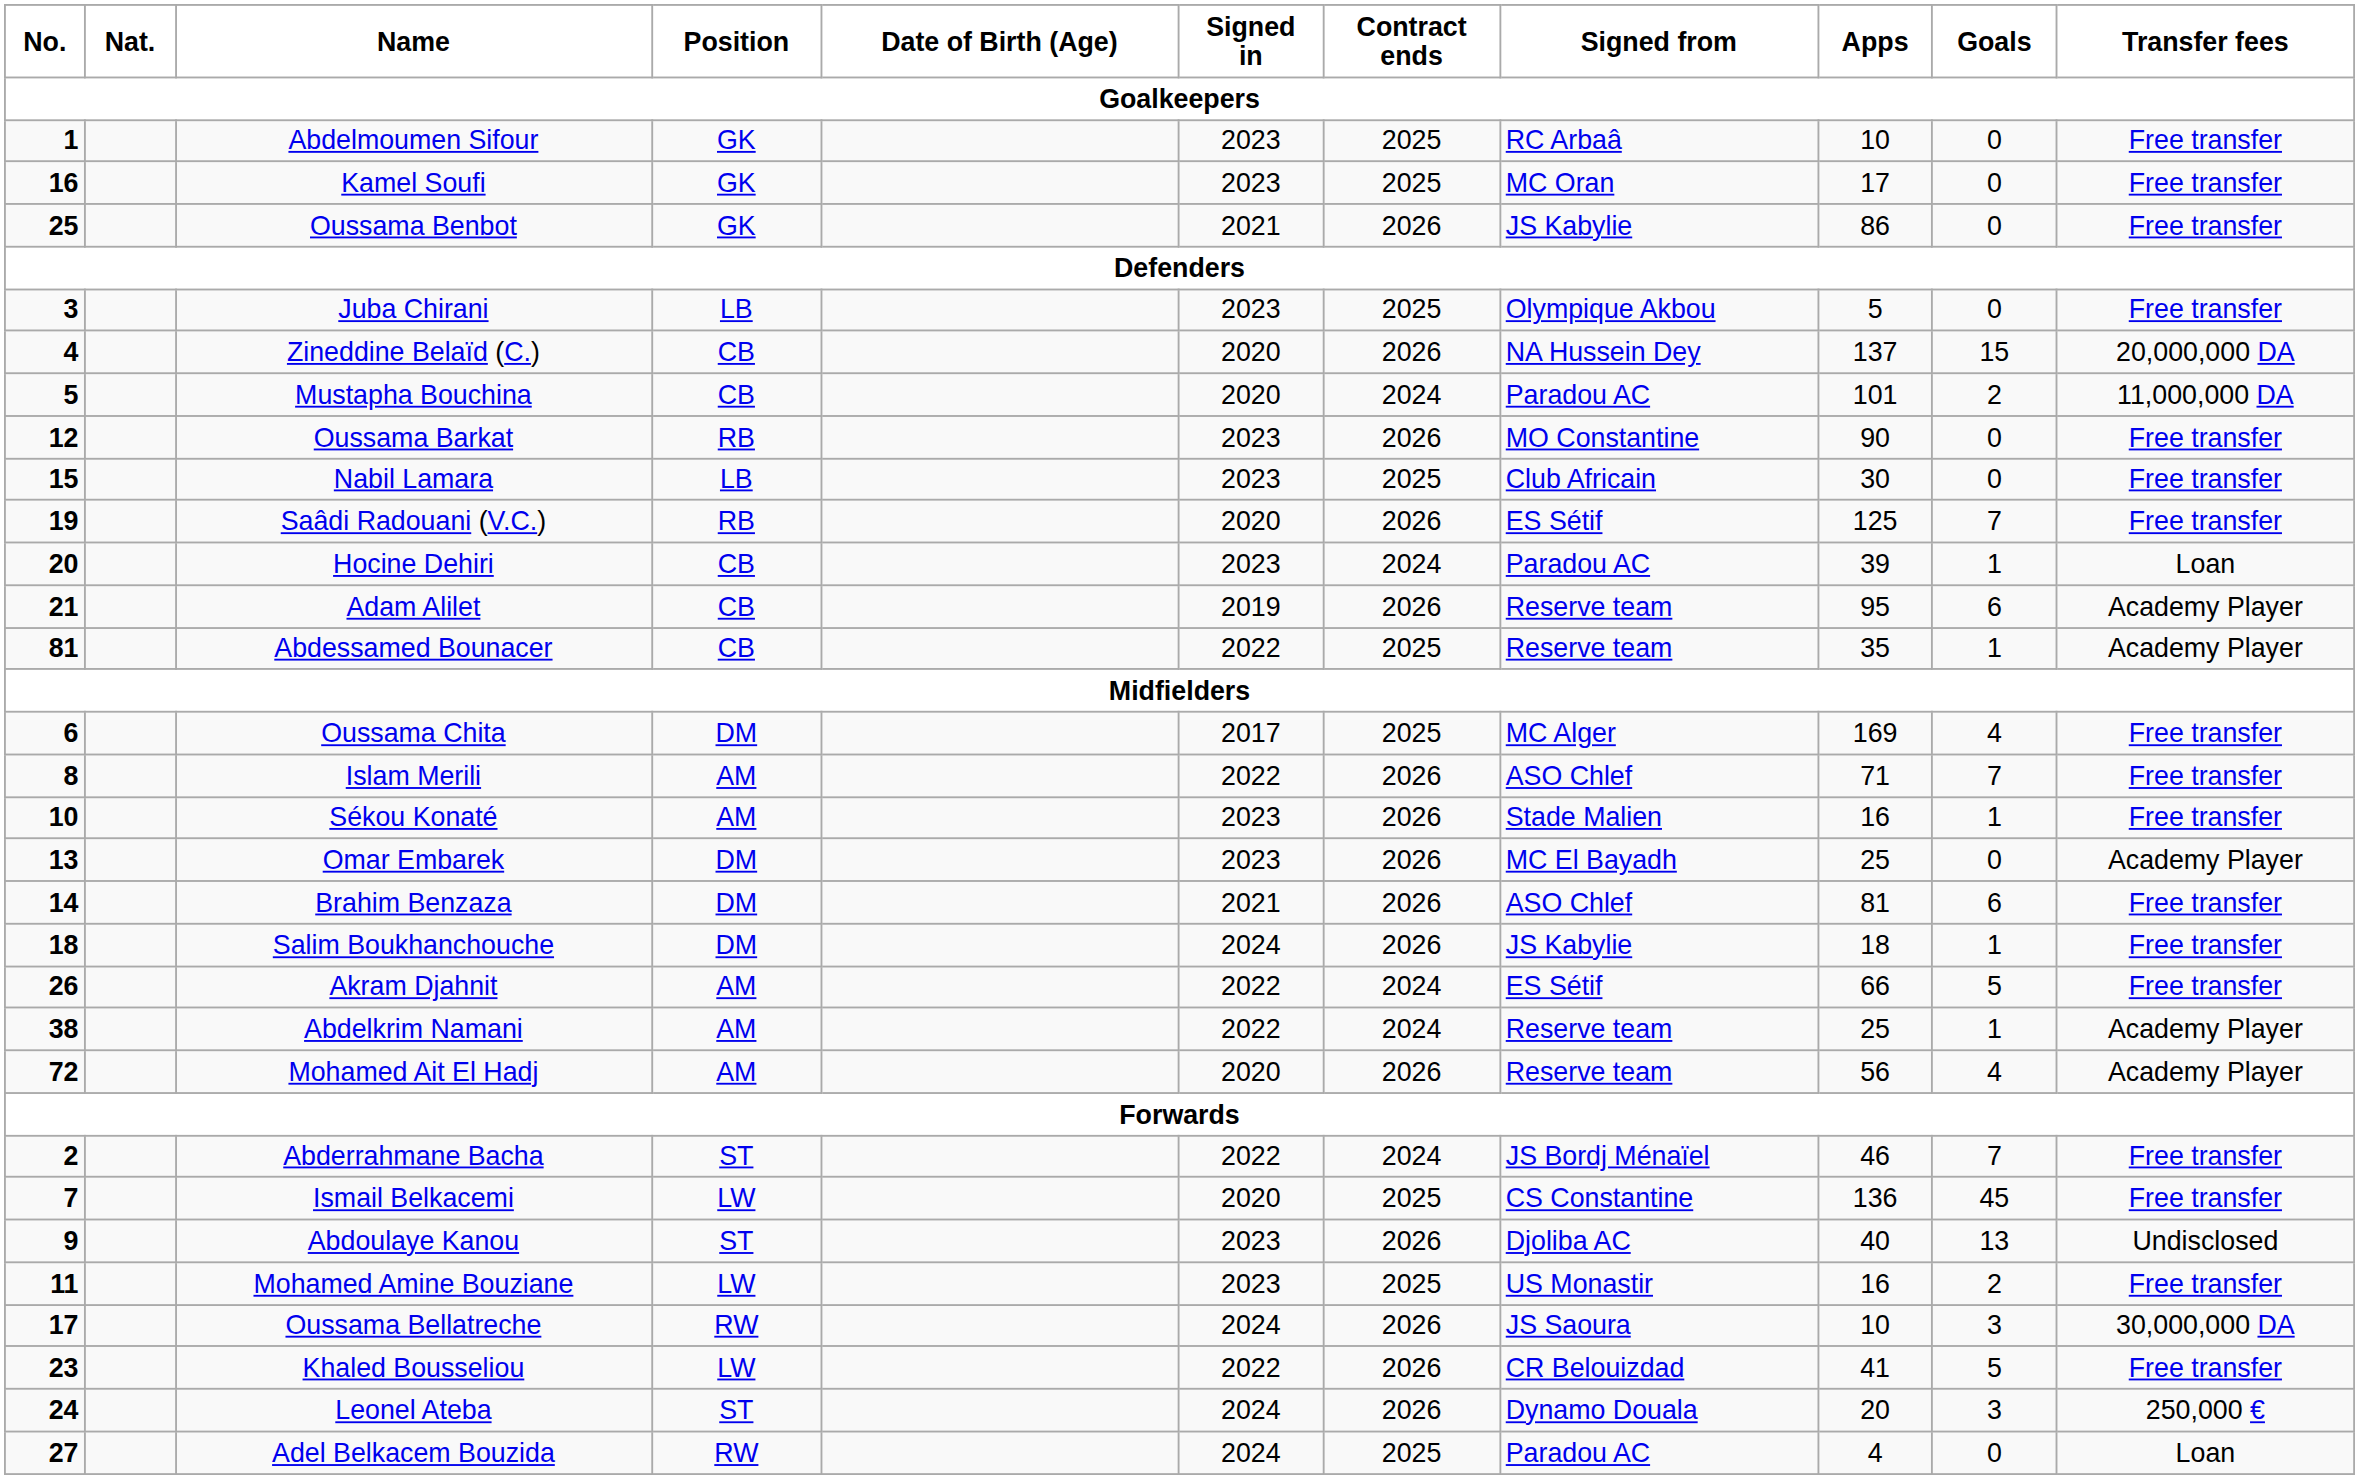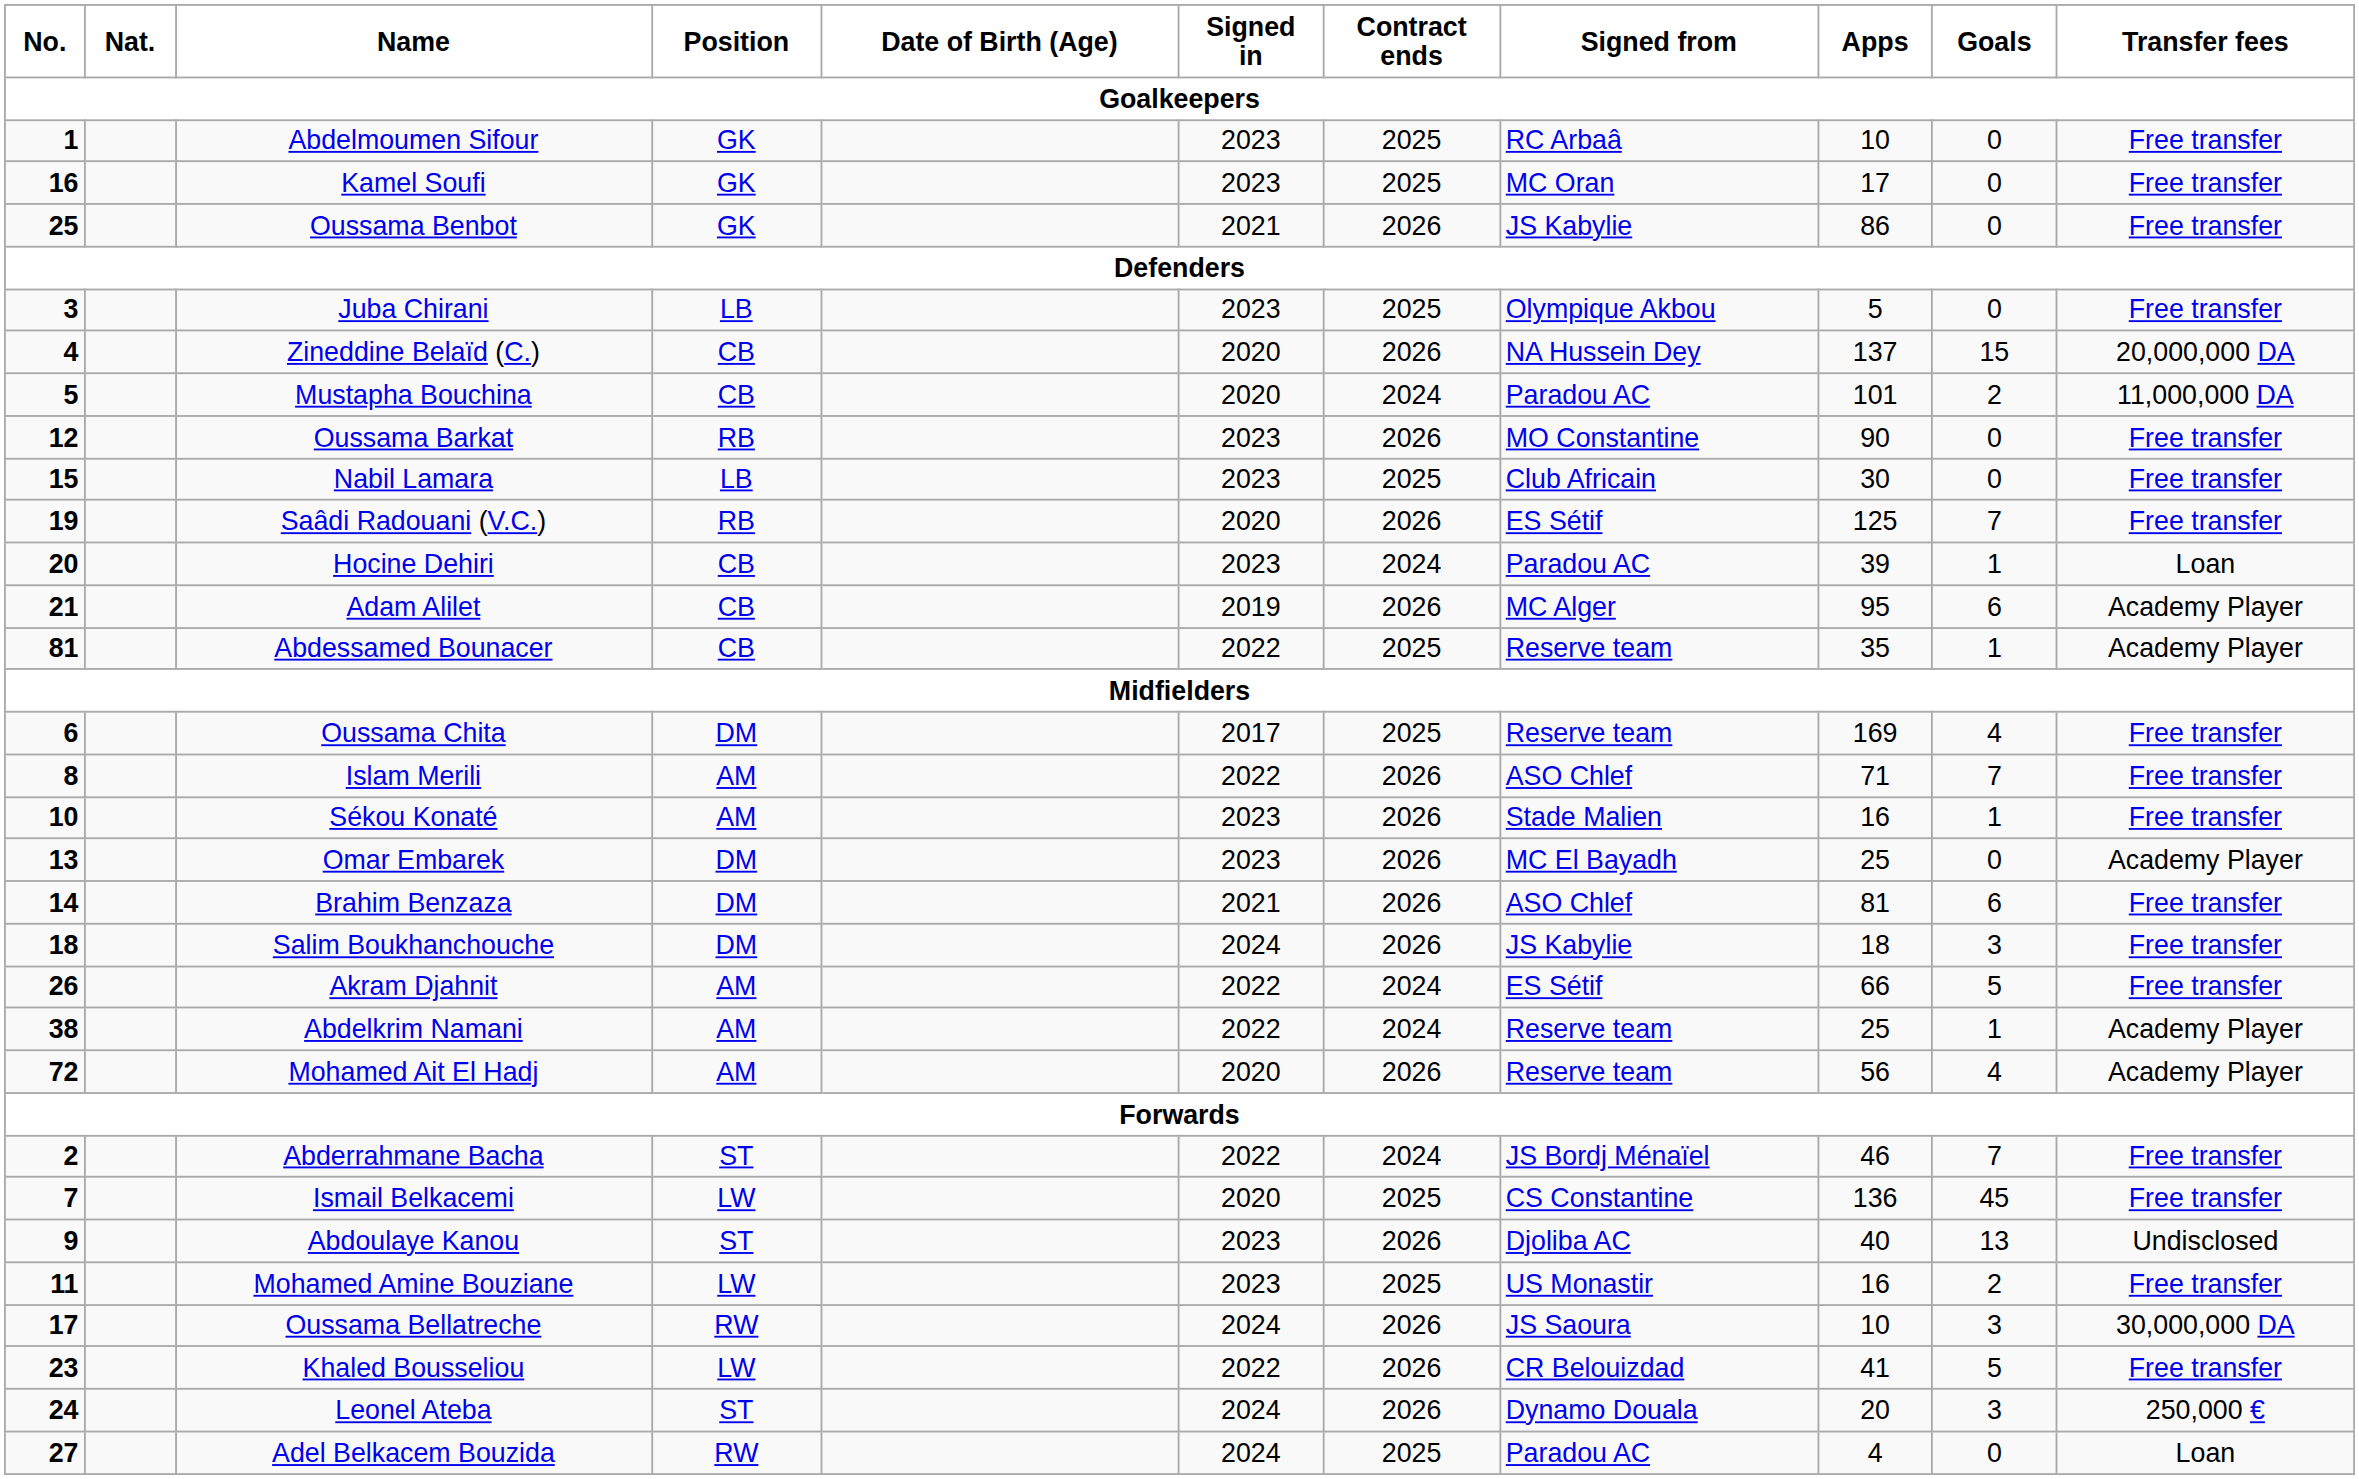Adam Alilet | Signed from: Reserve team -> MC Alger
Oussama Chita | Signed from: MC Alger -> Reserve team
Salim Boukhanchouche | Goals: 1 -> 3
